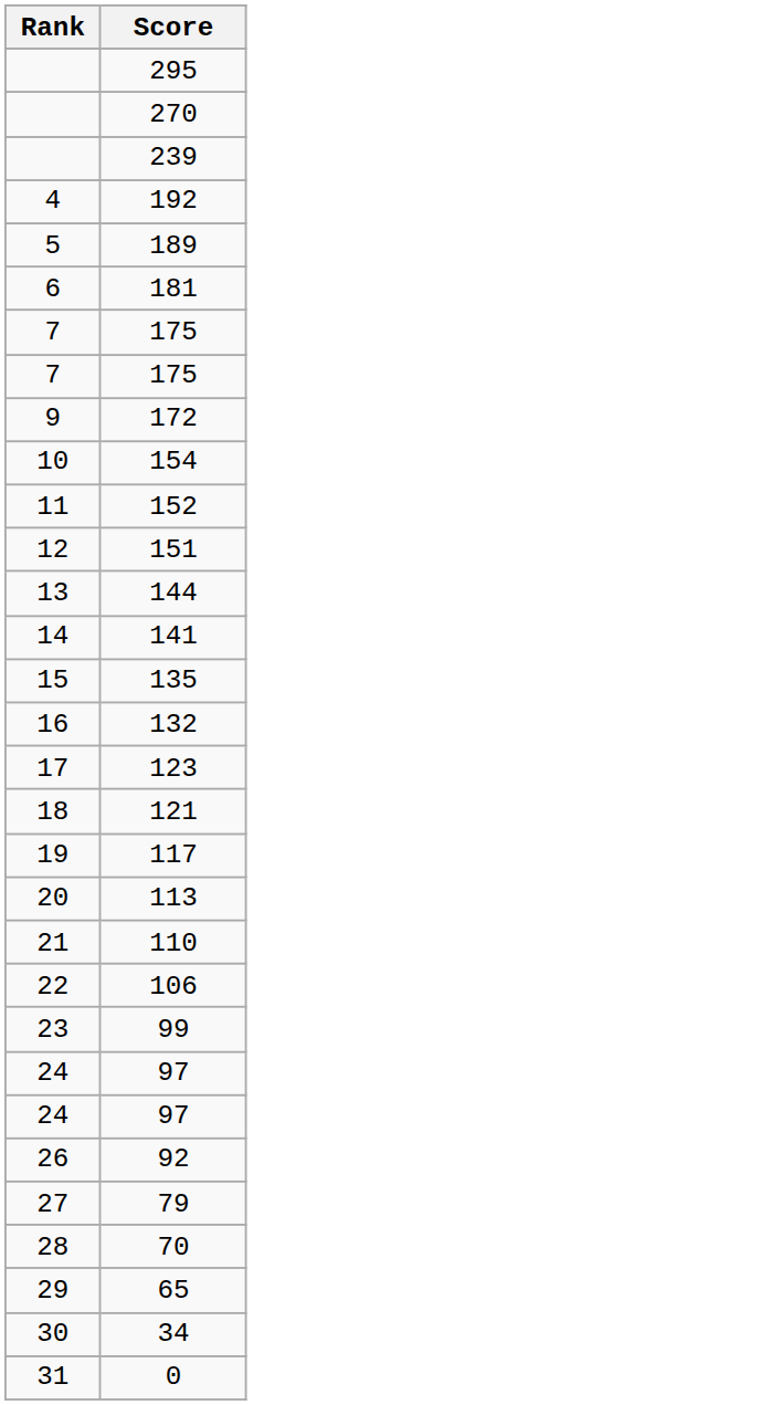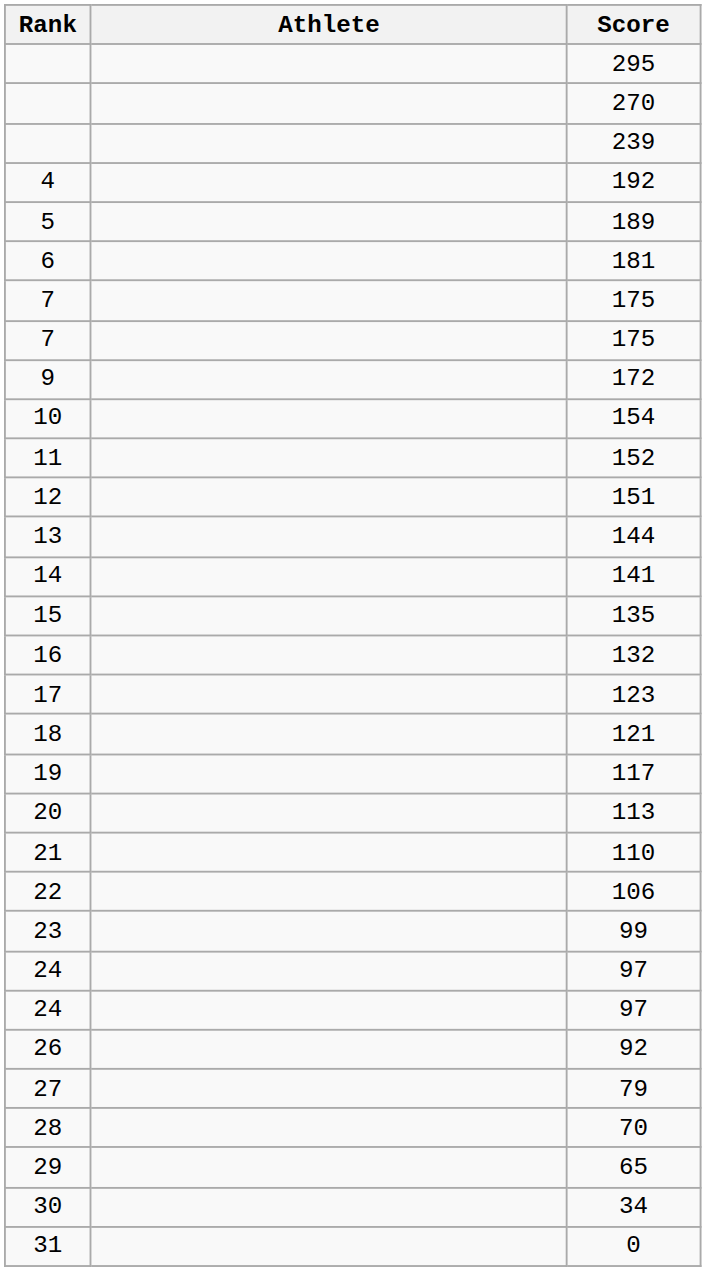+ column: Athlete
